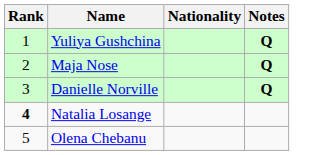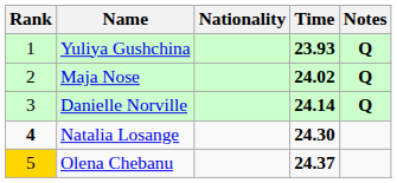+ column: Time | 23.93 | 24.02 | 24.14 | 24.30 | 24.37
Olena Chebanu | Rank: no background -> gold background
